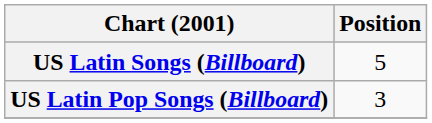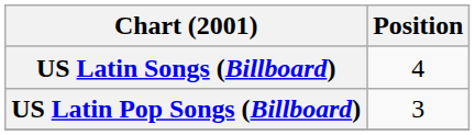US Latin Songs (Billboard) | Position: 5 -> 4
